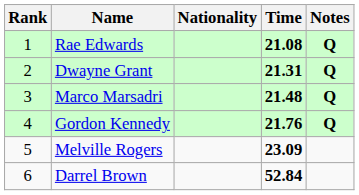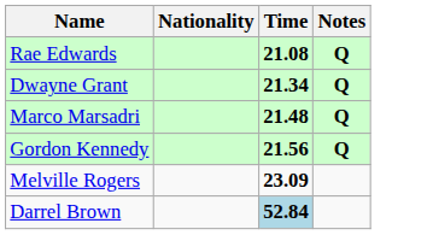- column: Rank | 1 | 2 | 3 | 4 | 5 | 6
Dwayne Grant | Time: 21.31 -> 21.34
Gordon Kennedy | Time: 21.76 -> 21.56
Darrel Brown | Time: no background -> lightblue background
